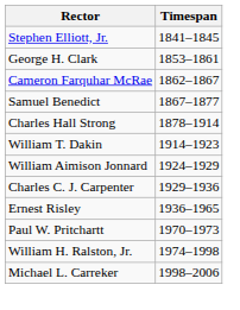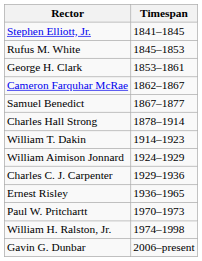+ row: Rufus M. White | 1845–1853
- row: Michael L. Carreker | 1998–2006
+ row: Gavin G. Dunbar | 2006–present
